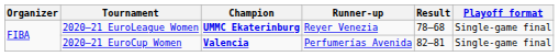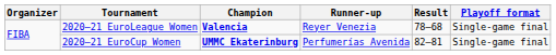2020–21 EuroLeague Women | Champion: UMMC Ekaterinburg -> Valencia
2020–21 EuroCup Women | Champion: Valencia -> UMMC Ekaterinburg
